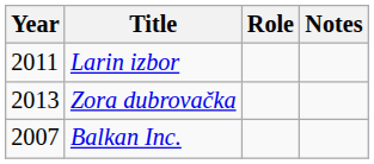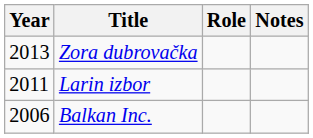rows swapped: Zora dubrovačka <-> Larin izbor
Balkan Inc. | Year: 2007 -> 2006
